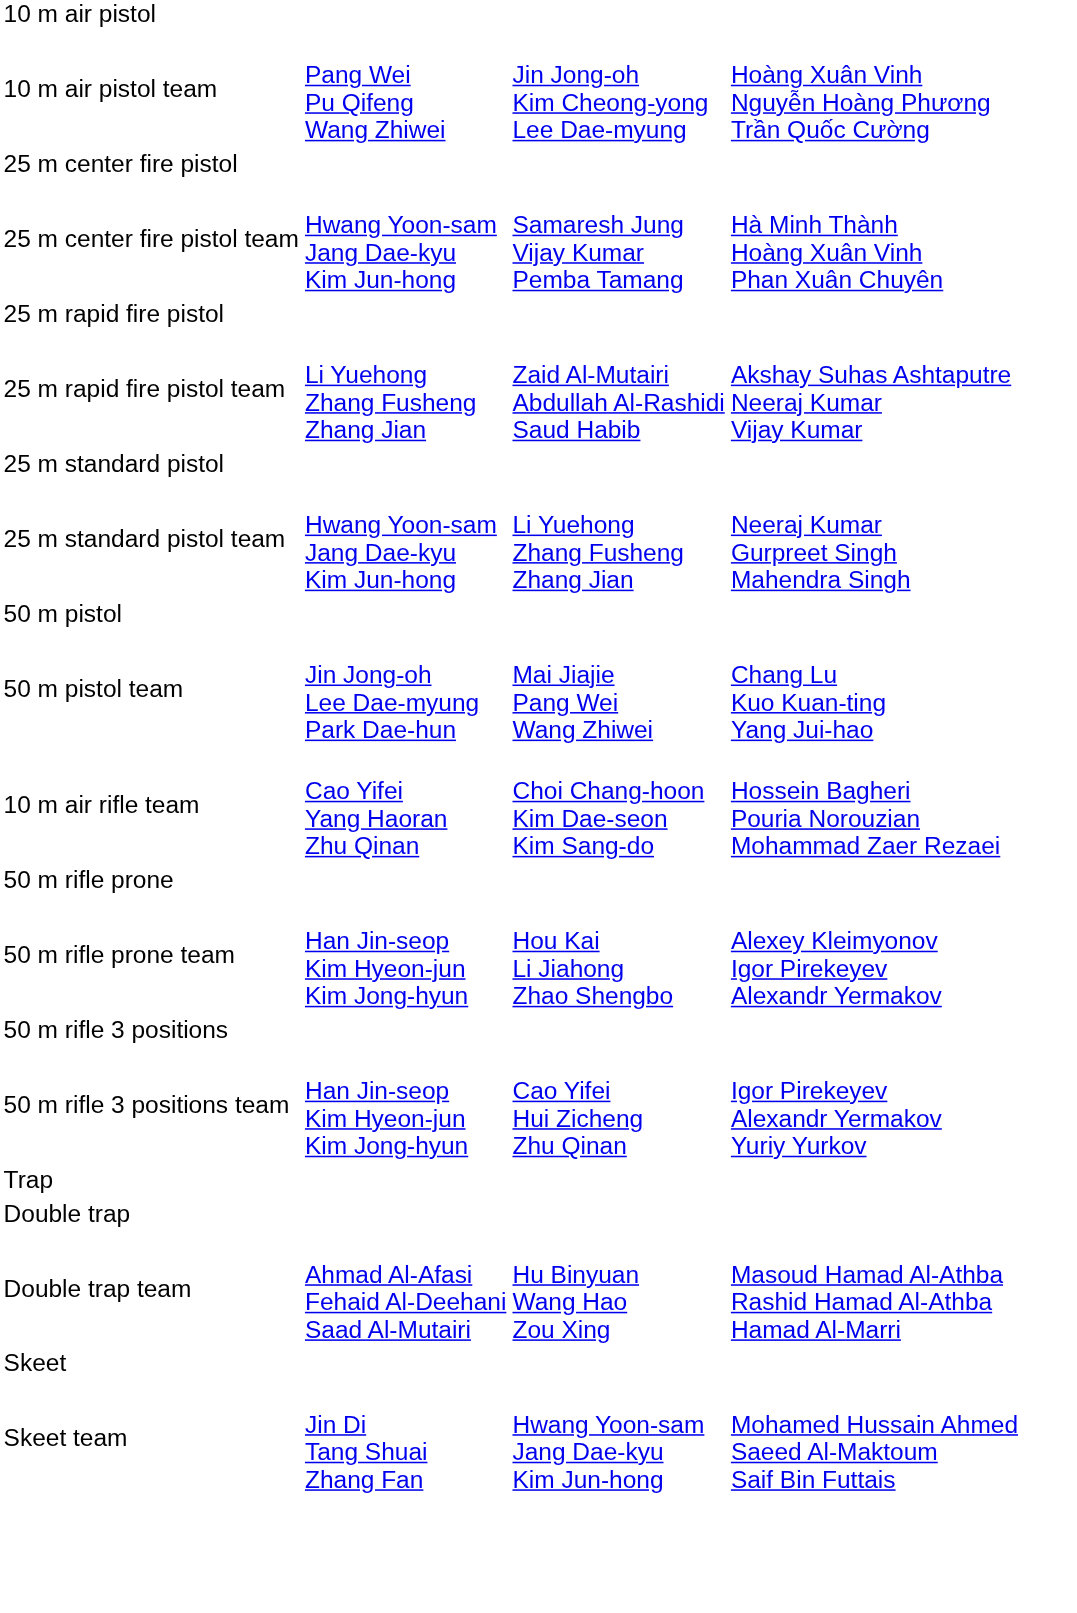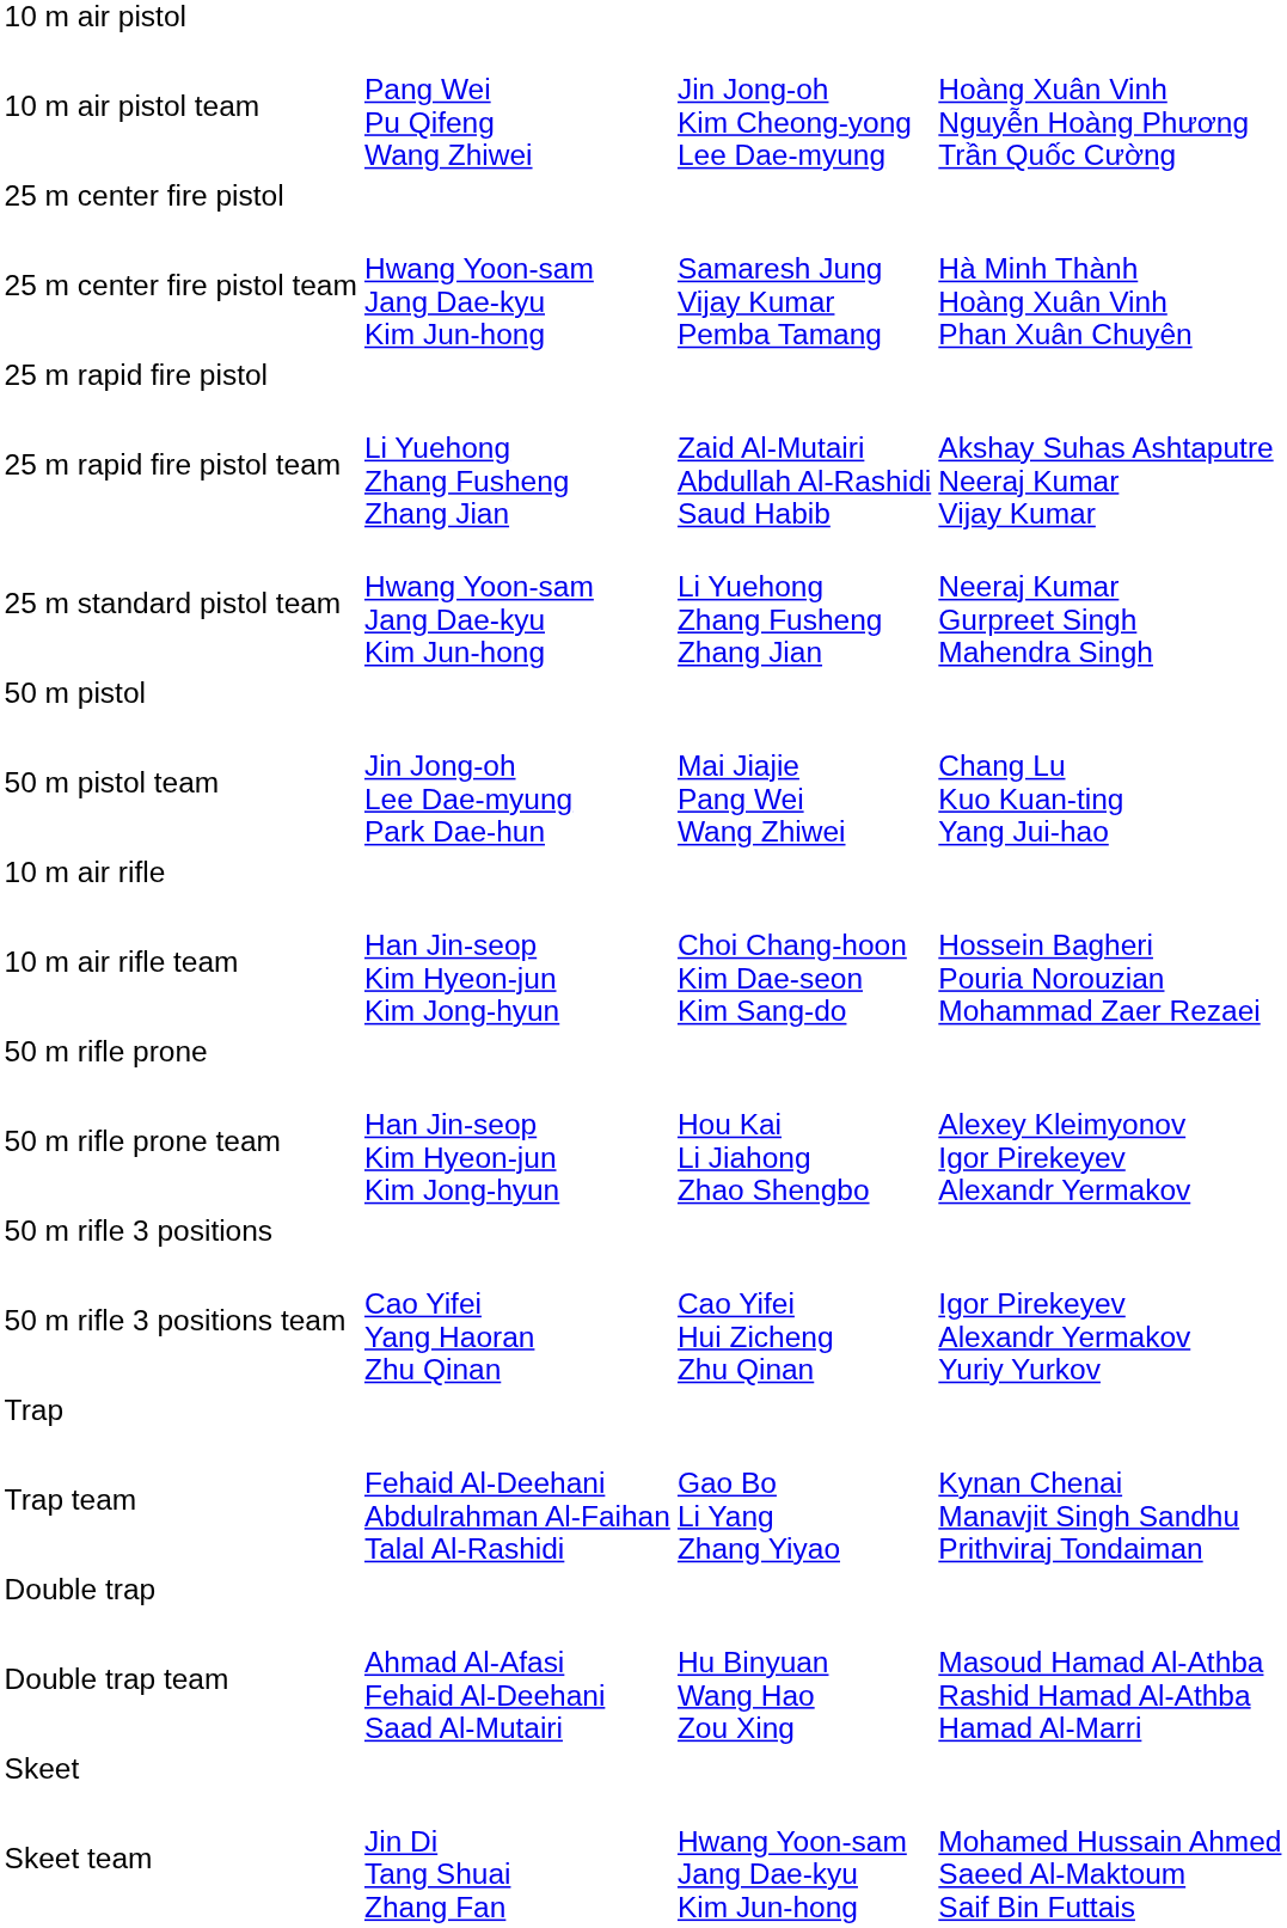- row: 25 m standard pistol
+ row: 10 m air rifle
10 m air rifle team | column 2: Cao Yifei Yang Haoran Zhu Qinan -> Han Jin-seop Kim Hyeon-jun Kim Jong-hyun
50 m rifle 3 positions team | column 2: Han Jin-seop Kim Hyeon-jun Kim Jong-hyun -> Cao Yifei Yang Haoran Zhu Qinan
+ row: Trap team | Fehaid Al-Deehani Abdulrahman Al-Faihan Talal Al-Rashidi | Gao Bo Li Yang Zhang Yiyao | Kynan Chenai Manavjit Singh Sandhu Prithviraj Tondaiman
